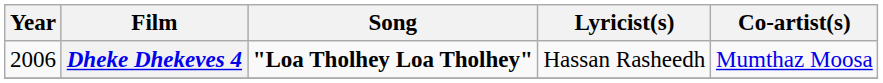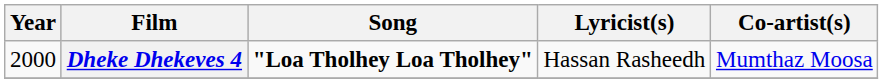Dheke Dhekeves 4 | Year: 2006 -> 2000
